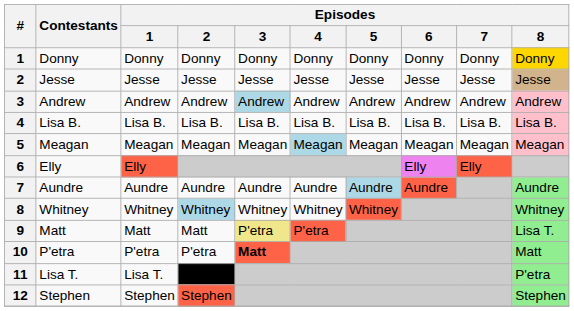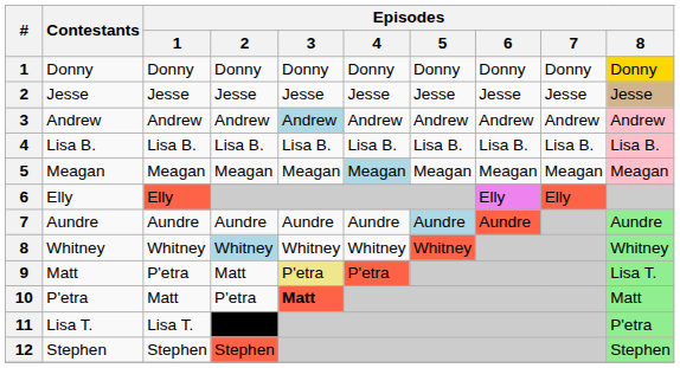9 | Episodes / 1: Matt -> P'etra
10 | Episodes / 1: P'etra -> Matt
